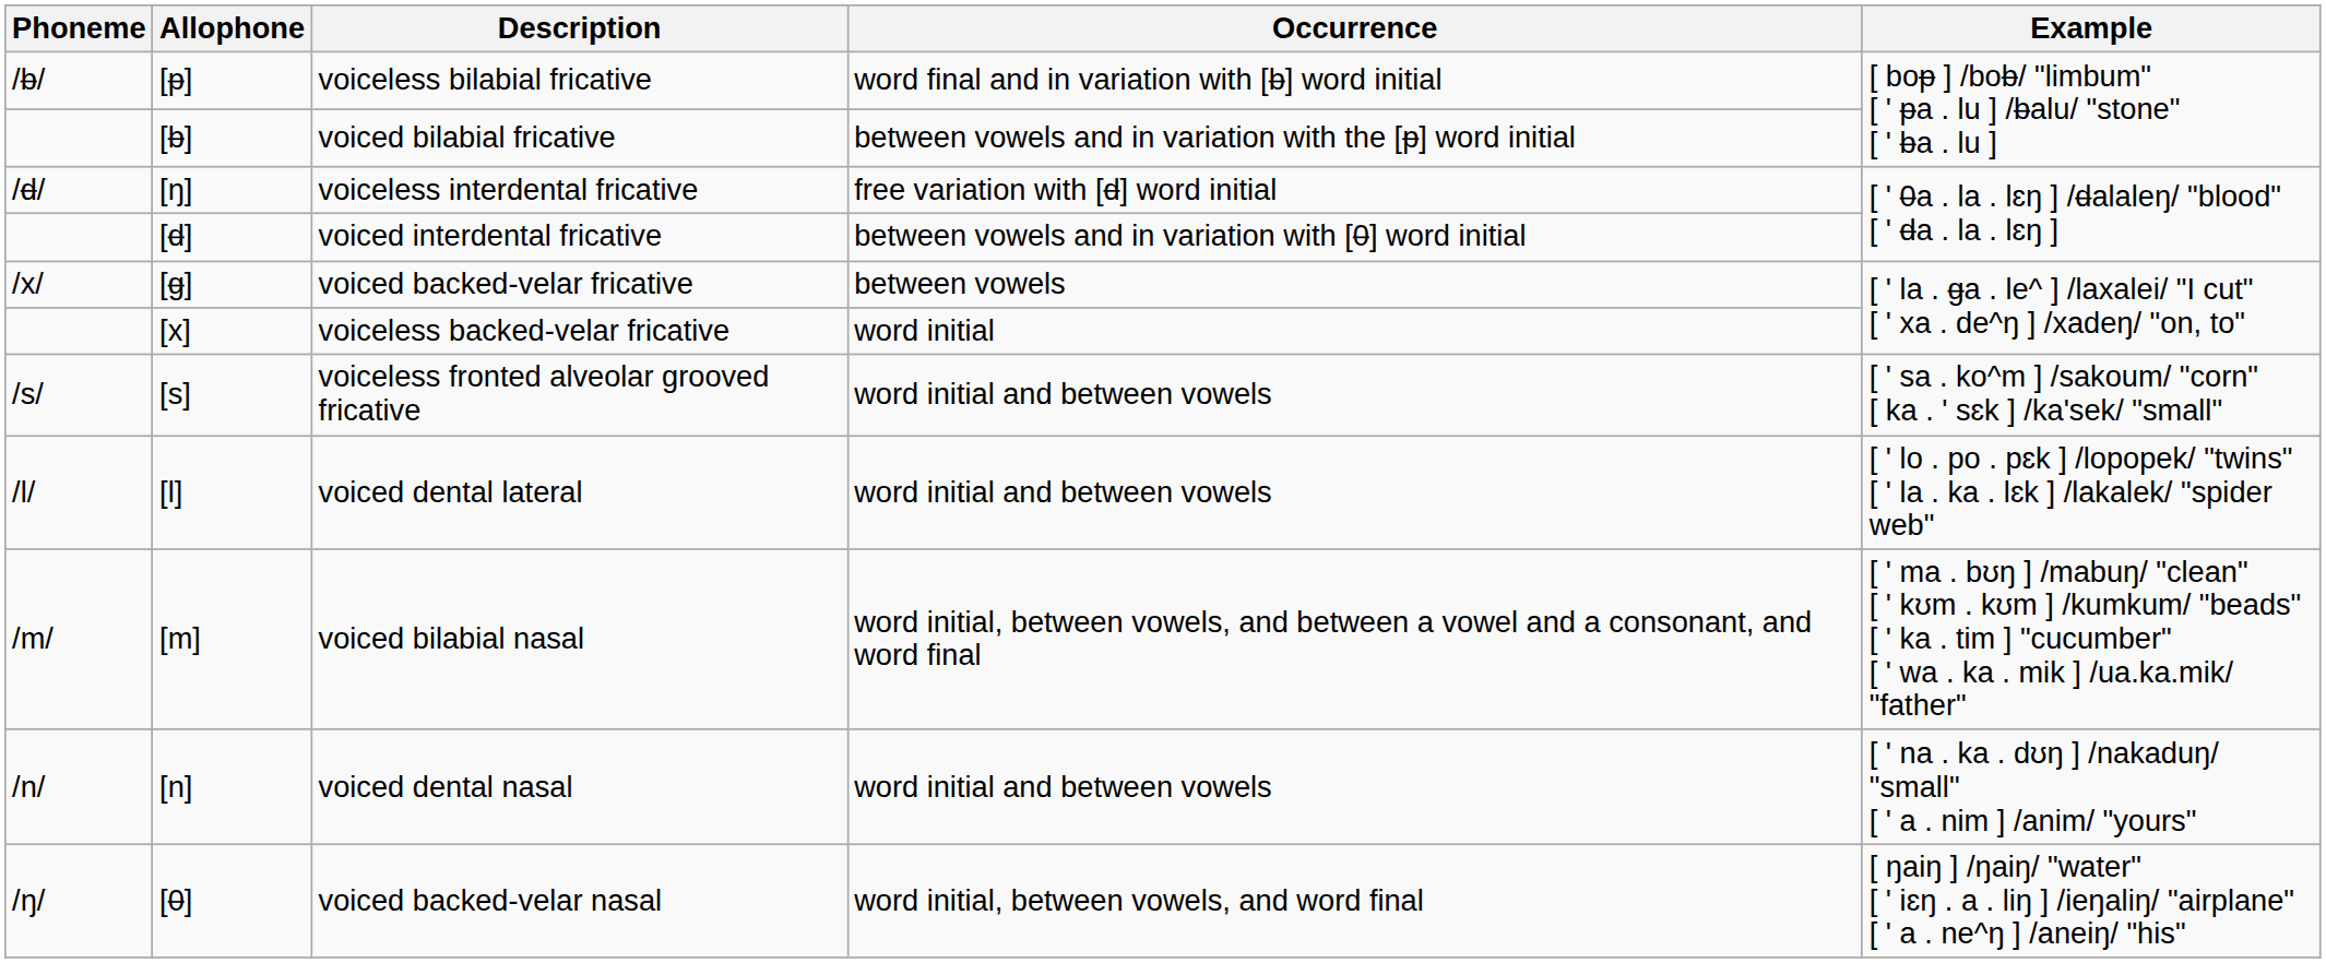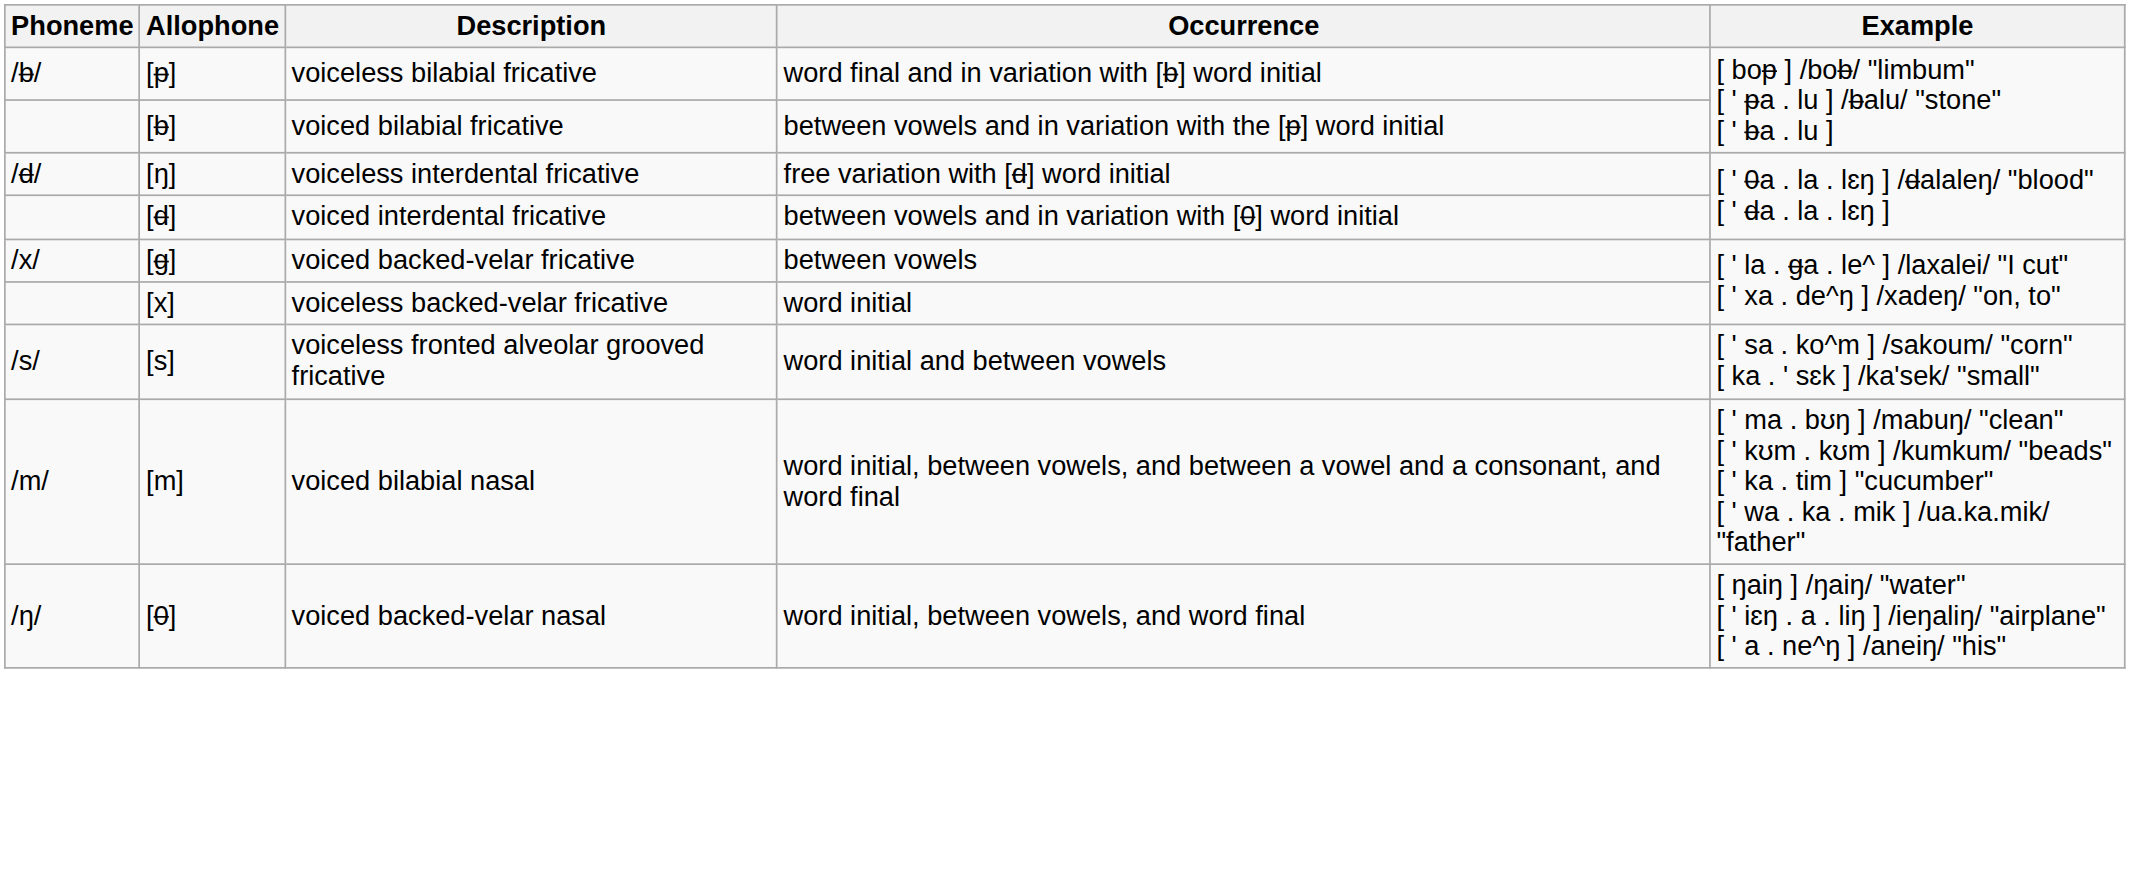- row: /l/ | [l] | voiced dental lateral | word initial and between vowels | [ ' lo . po . pɛk ] /lopopek/ "twins" [ ' la . ka . lɛk ] /lakalek/ "spider web"
- row: /n/ | [n] | voiced dental nasal | word initial and between vowels | [ ' na . ka . dʊŋ ] /nakaduŋ/ "small" [ ' a . nim ] /anim/ "yours"
